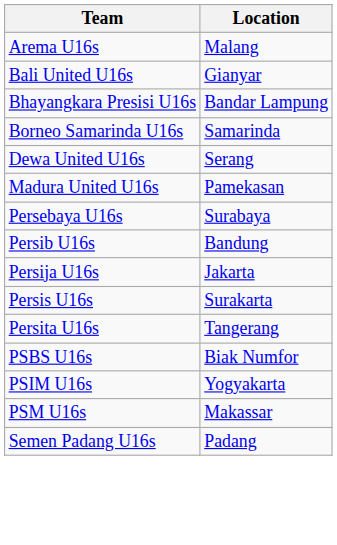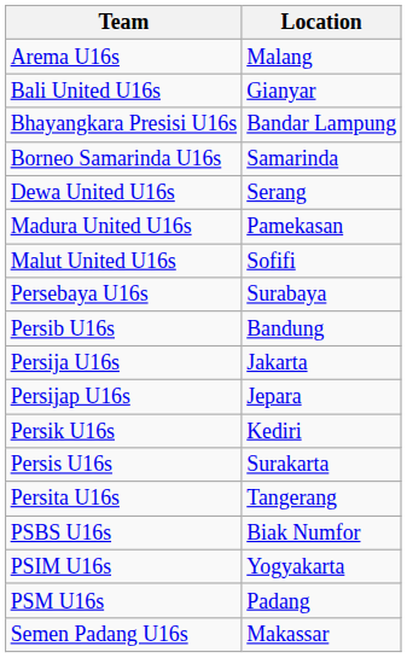+ row: Malut United U16s | Sofifi
+ row: Persijap U16s | Jepara
+ row: Persik U16s | Kediri
PSM U16s | Location: Makassar -> Padang
Semen Padang U16s | Location: Padang -> Makassar
